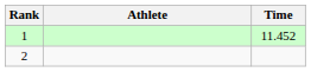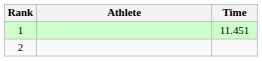1 | Time: 11.452 -> 11.451
